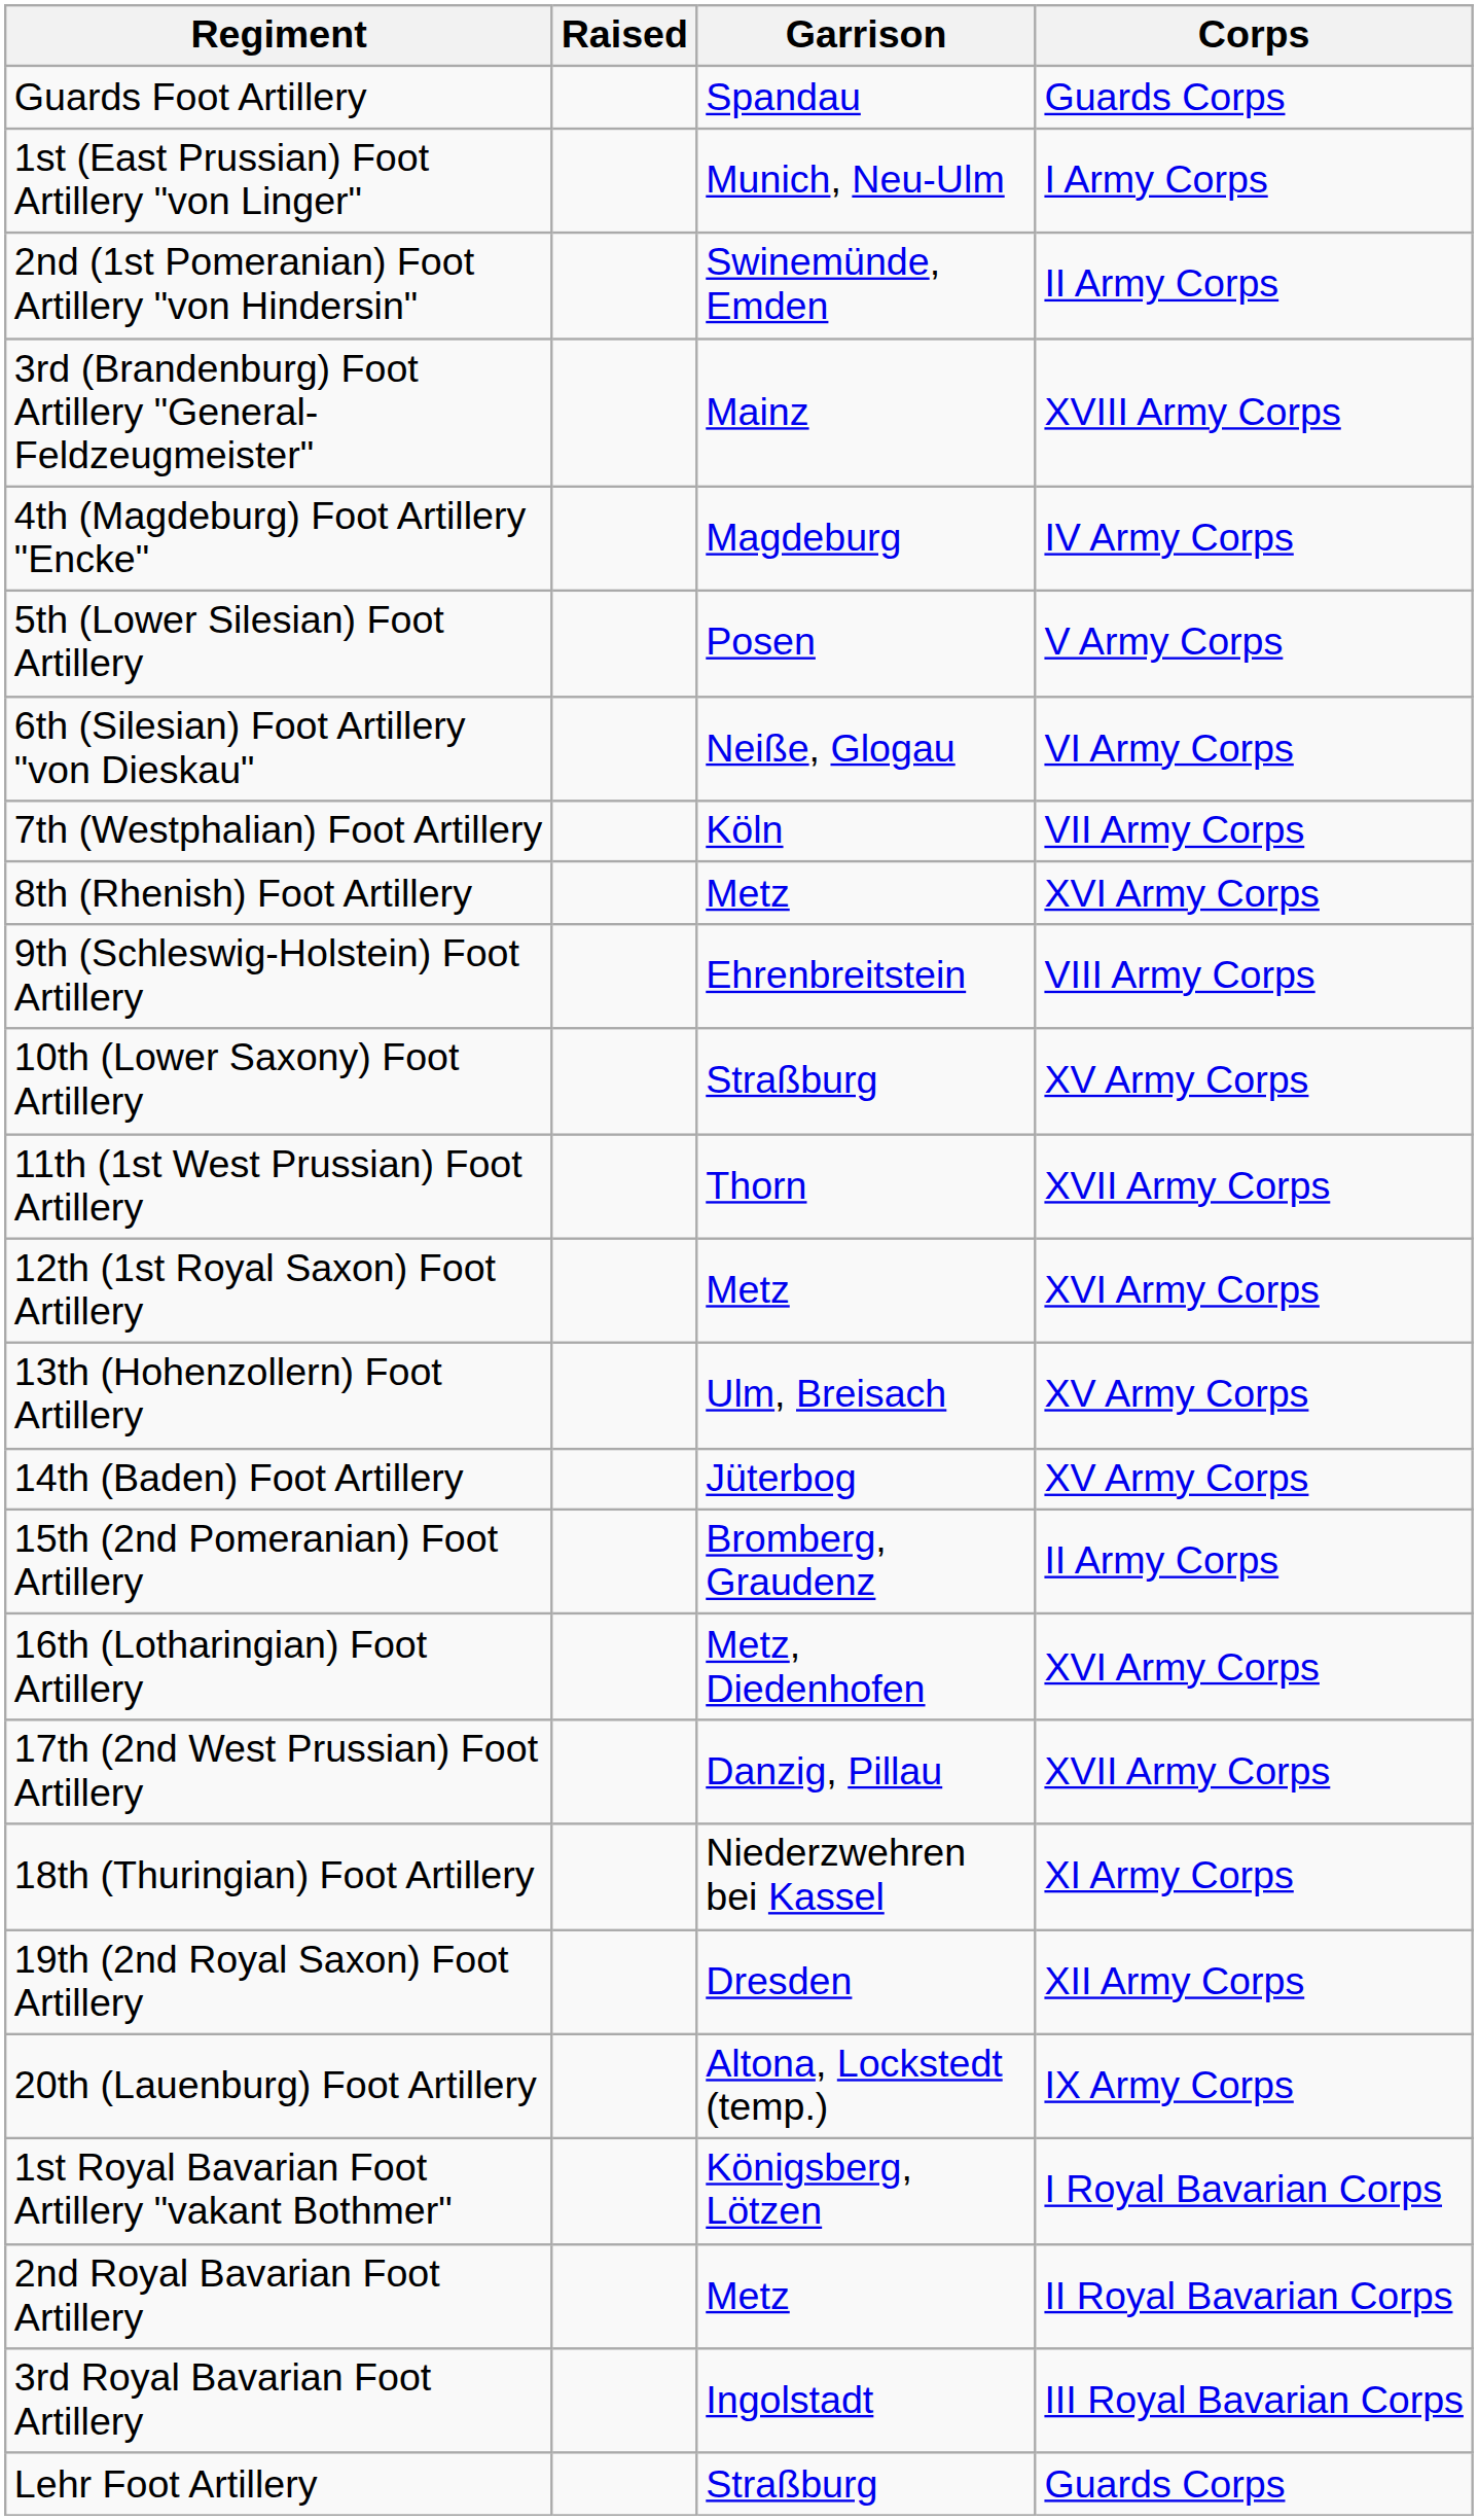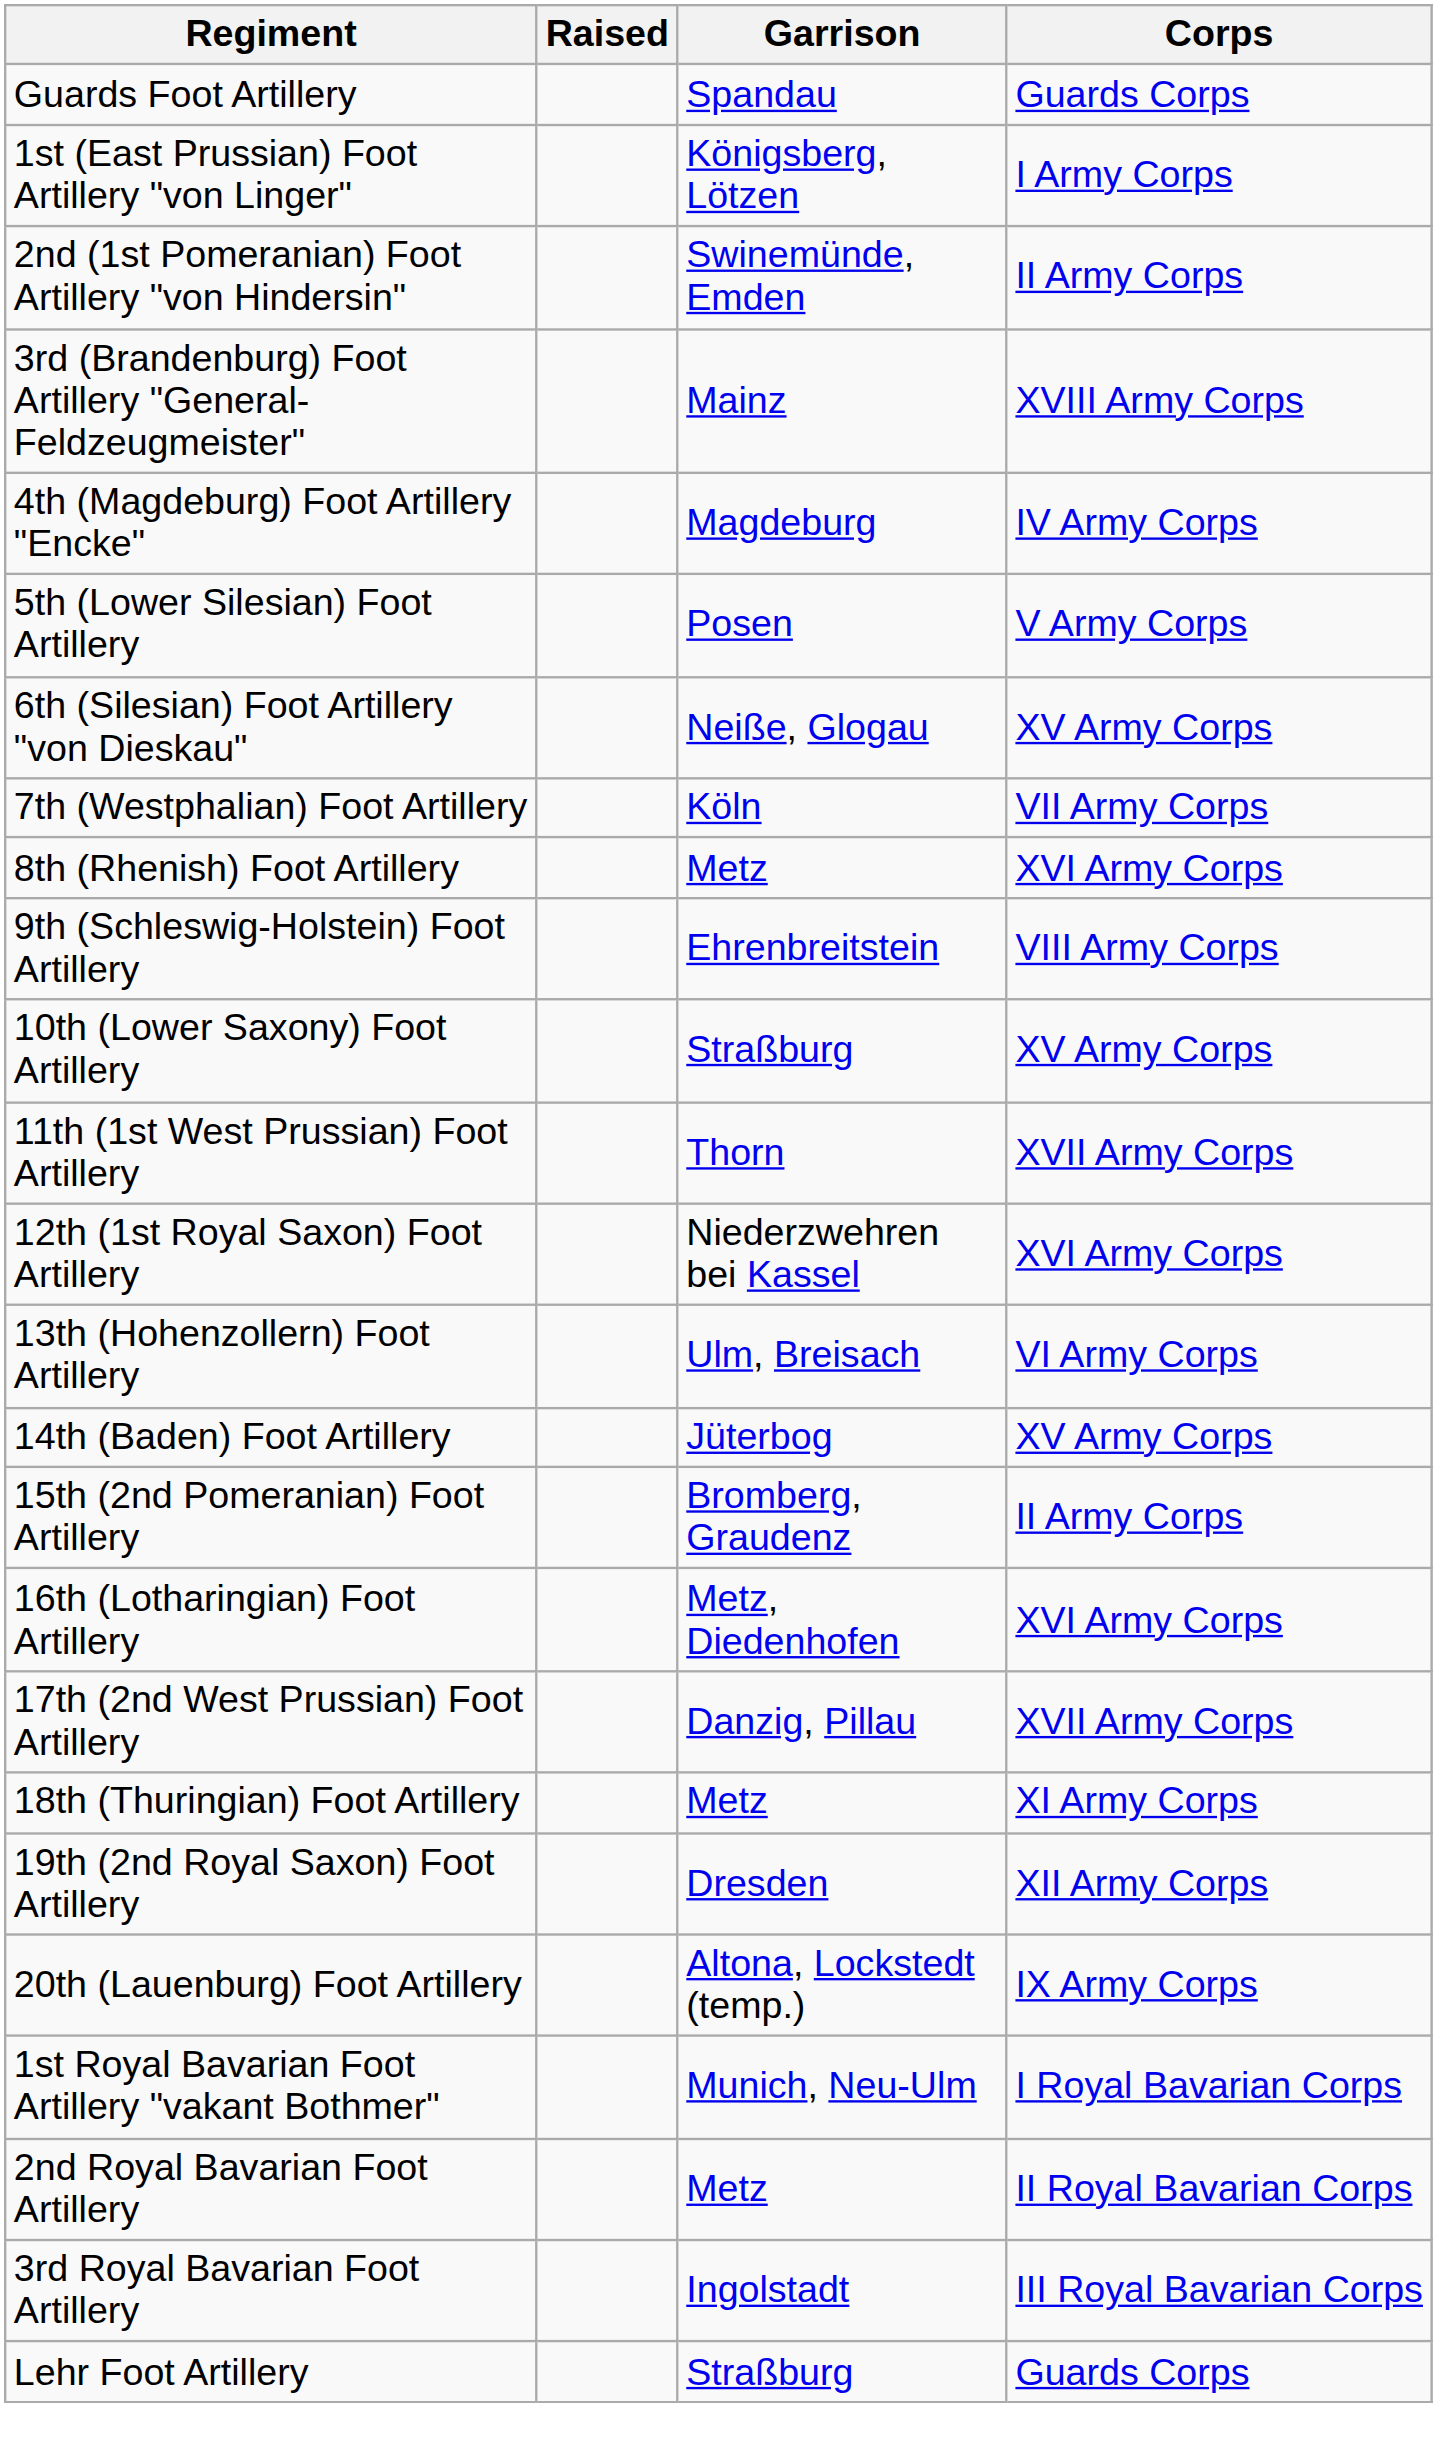1st (East Prussian) Foot Artillery "von Linger" | Garrison: Munich, Neu-Ulm -> Königsberg, Lötzen
6th (Silesian) Foot Artillery "von Dieskau" | Corps: VI Army Corps -> XV Army Corps
12th (1st Royal Saxon) Foot Artillery | Garrison: Metz -> Niederzwehren bei Kassel
13th (Hohenzollern) Foot Artillery | Corps: XV Army Corps -> VI Army Corps
18th (Thuringian) Foot Artillery | Garrison: Niederzwehren bei Kassel -> Metz
1st Royal Bavarian Foot Artillery "vakant Bothmer" | Garrison: Königsberg, Lötzen -> Munich, Neu-Ulm
